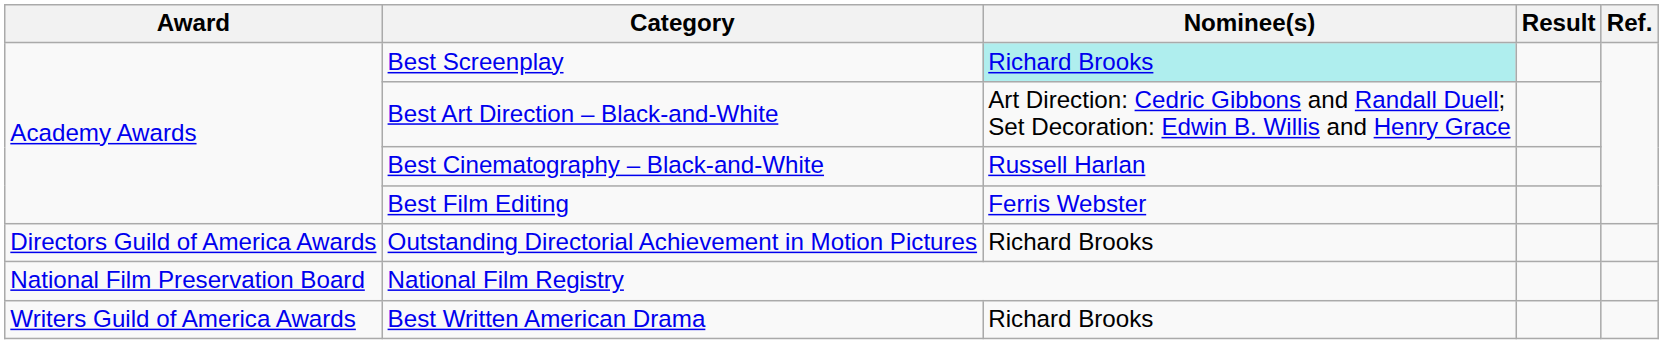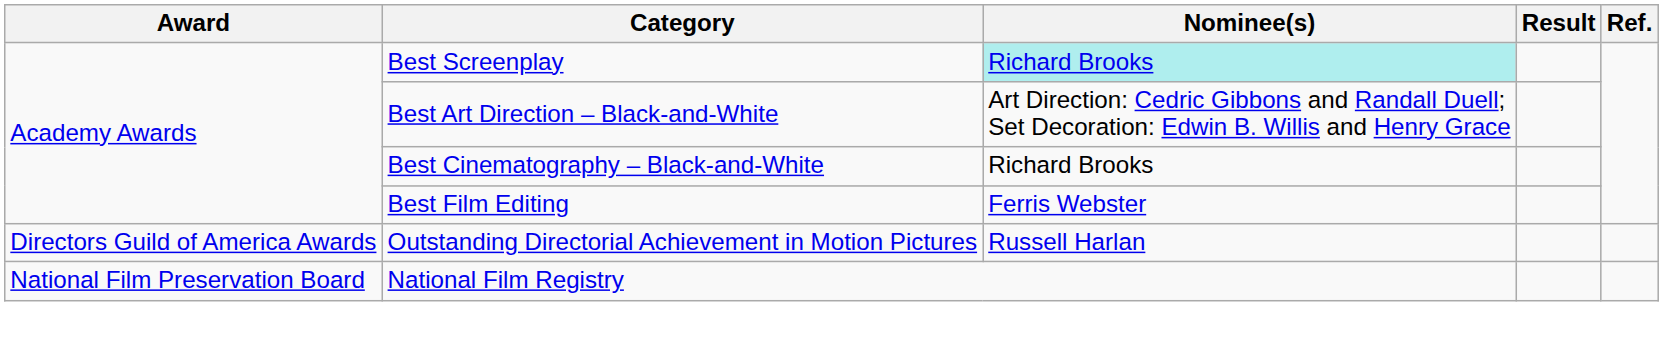Best Cinematography – Black-and-White | Nominee(s): Russell Harlan -> Richard Brooks
Outstanding Directorial Achievement in Motion Pictures | Nominee(s): Richard Brooks -> Russell Harlan
- row: Writers Guild of America Awards | Best Written American Drama | Richard Brooks
